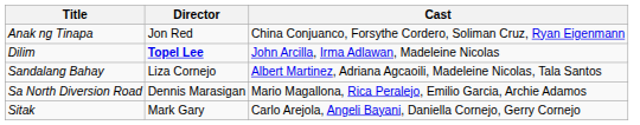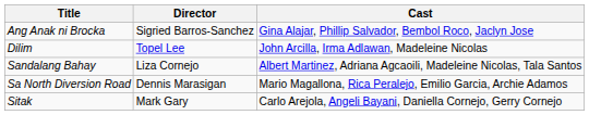- row: Anak ng Tinapa | Jon Red | China Conjuanco, Forsythe Cordero, Soliman Cruz, Ryan Eigenmann
+ row: Ang Anak ni Brocka | Sigried Barros-Sanchez | Gina Alajar, Phillip Salvador, Bembol Roco, Jaclyn Jose
Dilim | Director: bold -> normal
